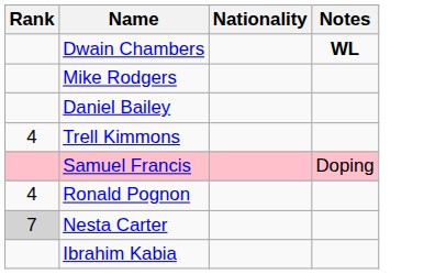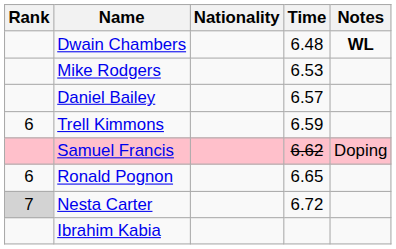+ column: Time | 6.48 | 6.53 | 6.57 | 6.59 | 6.62 | 6.65 | 6.72
Trell Kimmons | Rank: 4 -> 6
Ronald Pognon | Rank: 4 -> 6
